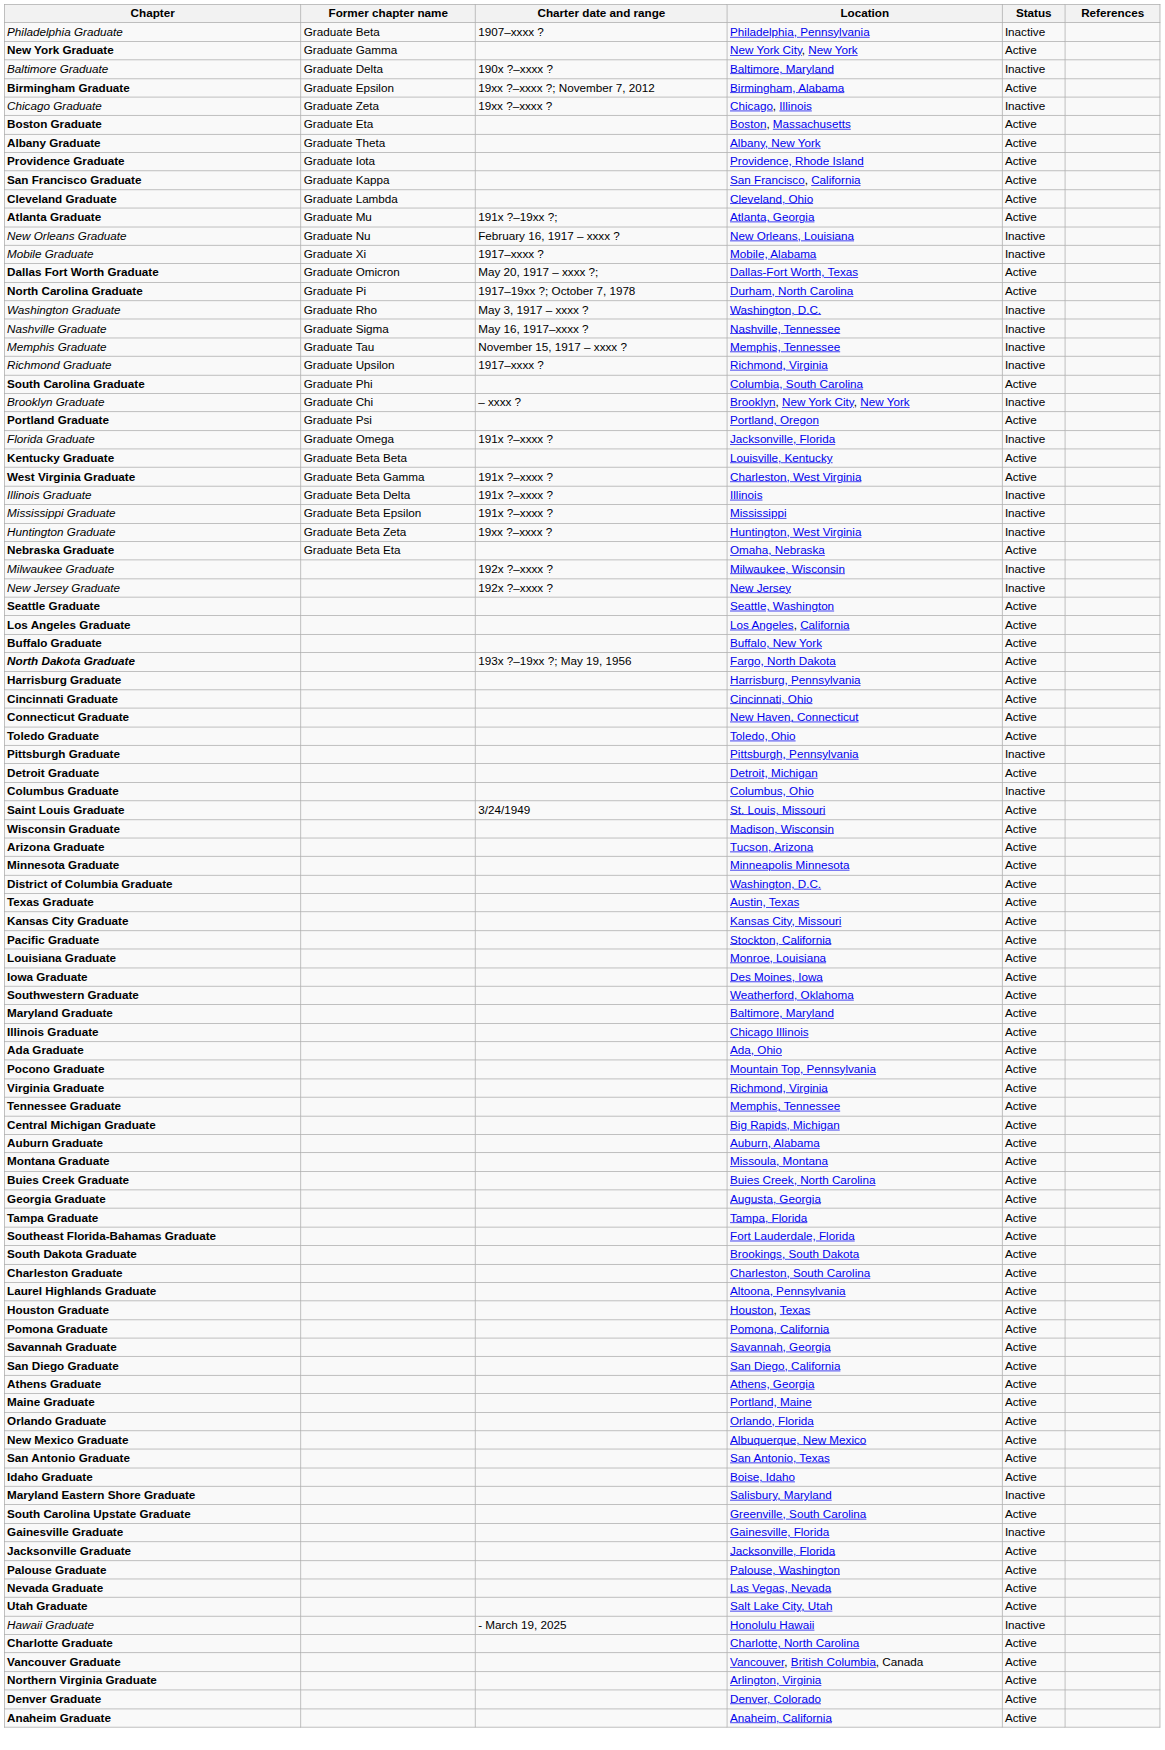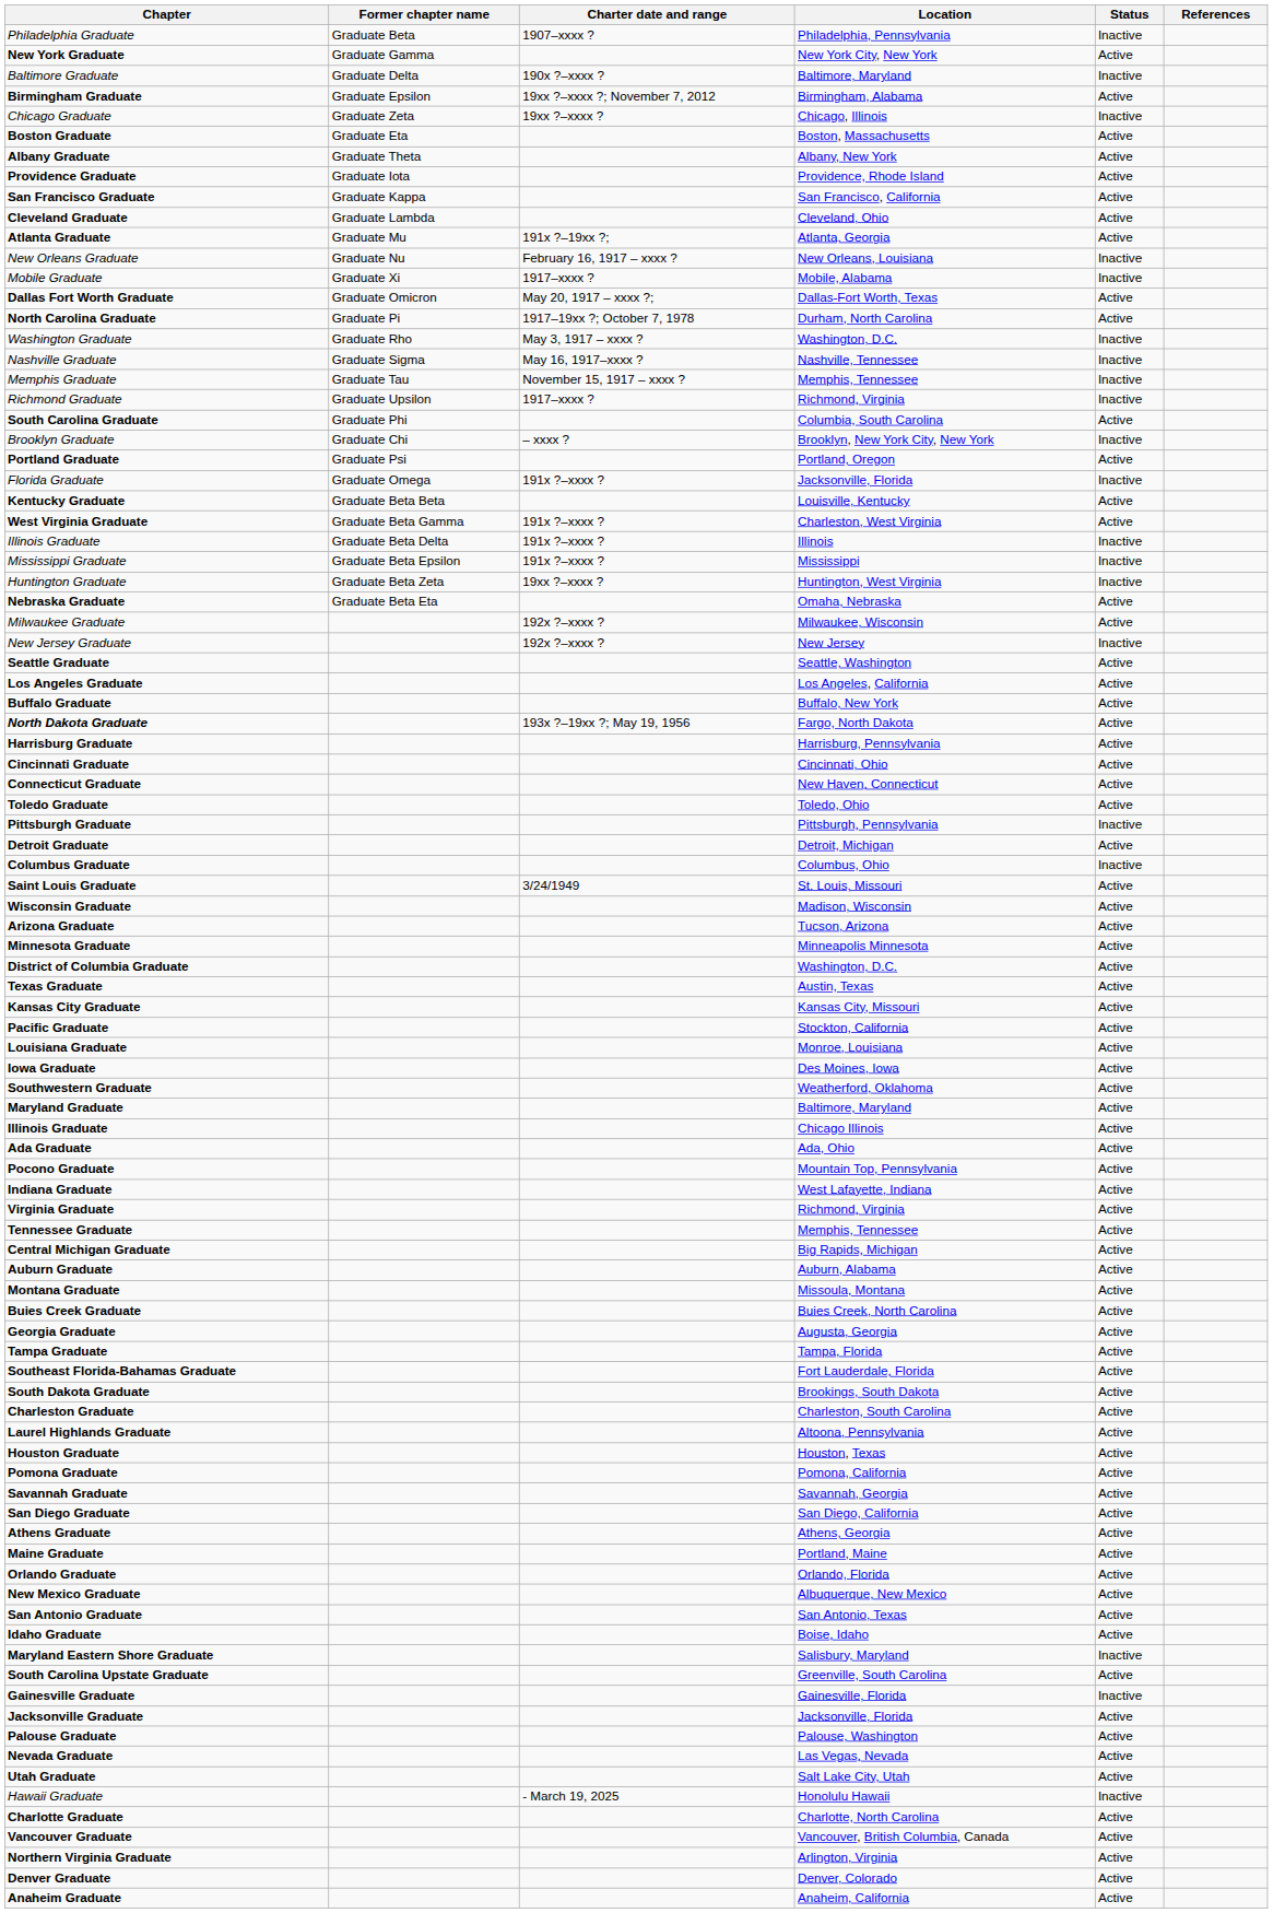Milwaukee Graduate | Status: Inactive -> Active
+ row: Indiana Graduate | West Lafayette, Indiana | Active
